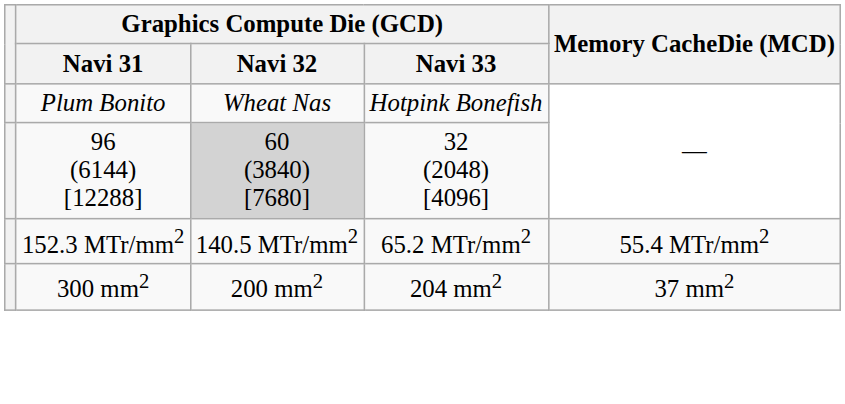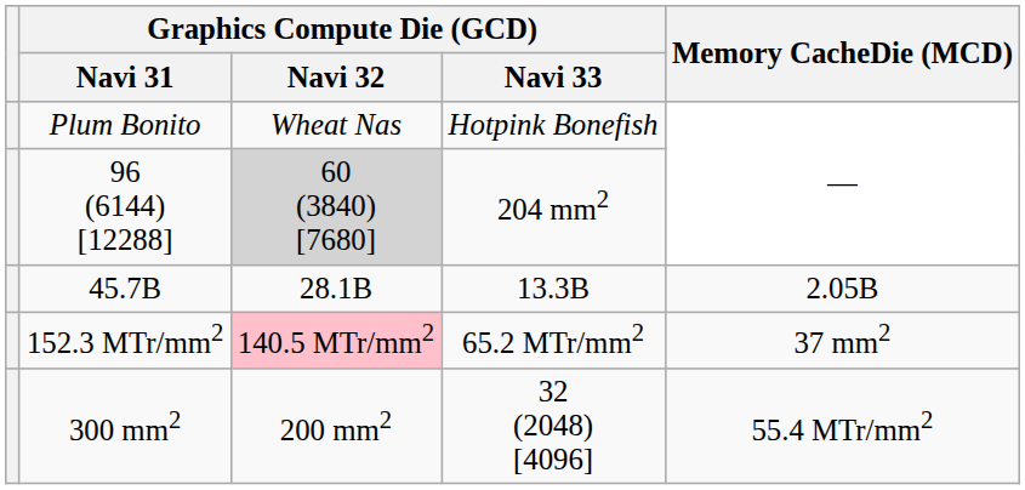96 (6144) [12288] | Graphics Compute Die (GCD) / Navi 33: 32 (2048) [4096] -> 204 mm2
+ row: 45.7B | 28.1B | 13.3B | 2.05B
152.3 MTr/mm2 | Graphics Compute Die (GCD) / Navi 32: no background -> pink background
152.3 MTr/mm2 | Memory CacheDie (MCD): 55.4 MTr/mm2 -> 37 mm2
300 mm2 | Graphics Compute Die (GCD) / Navi 33: 204 mm2 -> 32 (2048) [4096]
300 mm2 | Memory CacheDie (MCD): 37 mm2 -> 55.4 MTr/mm2
